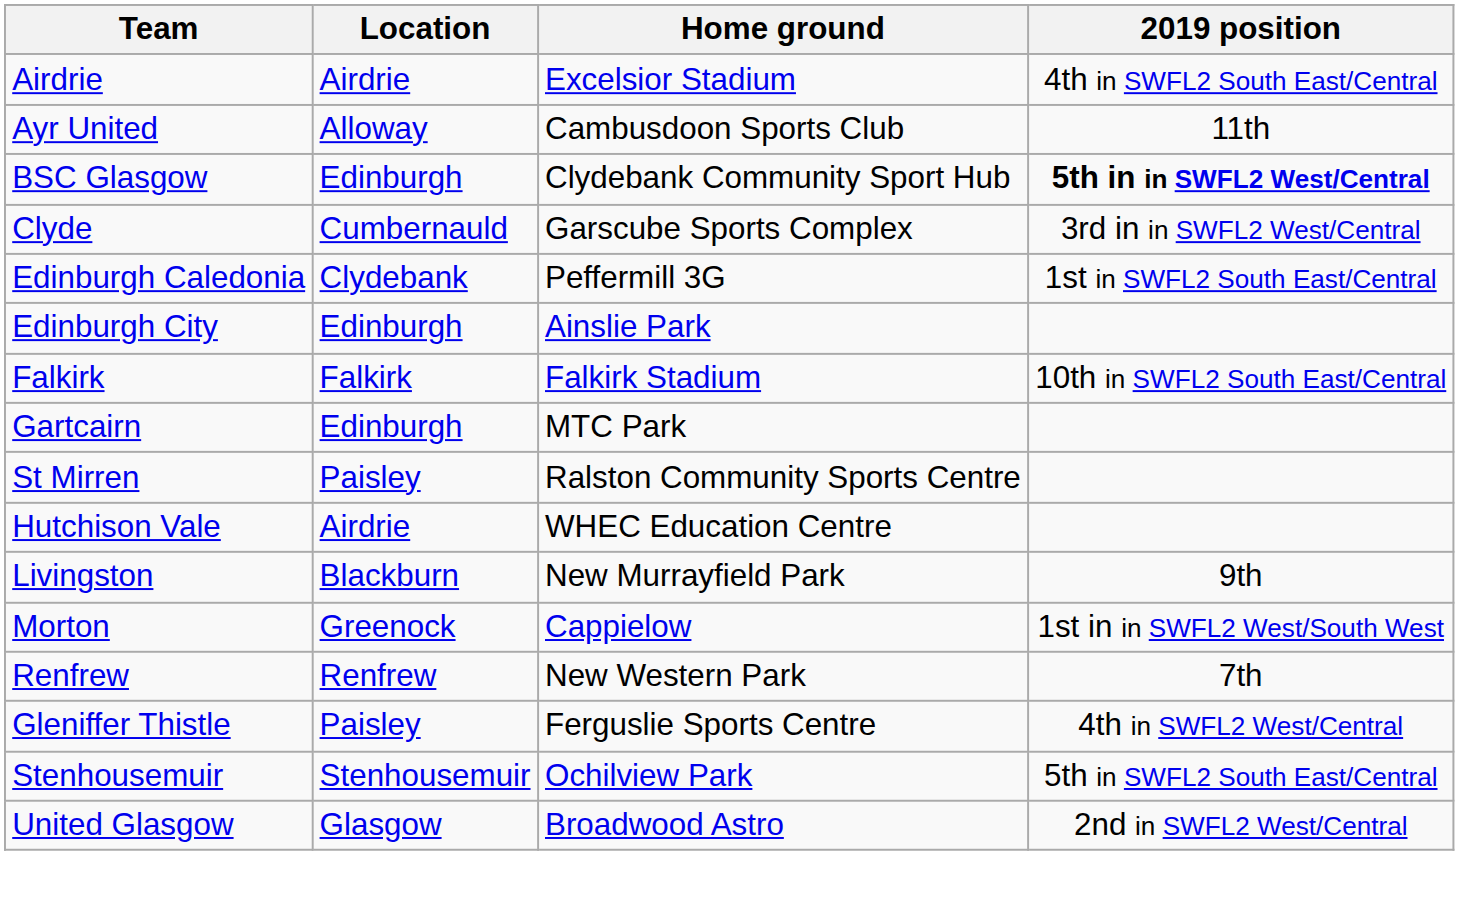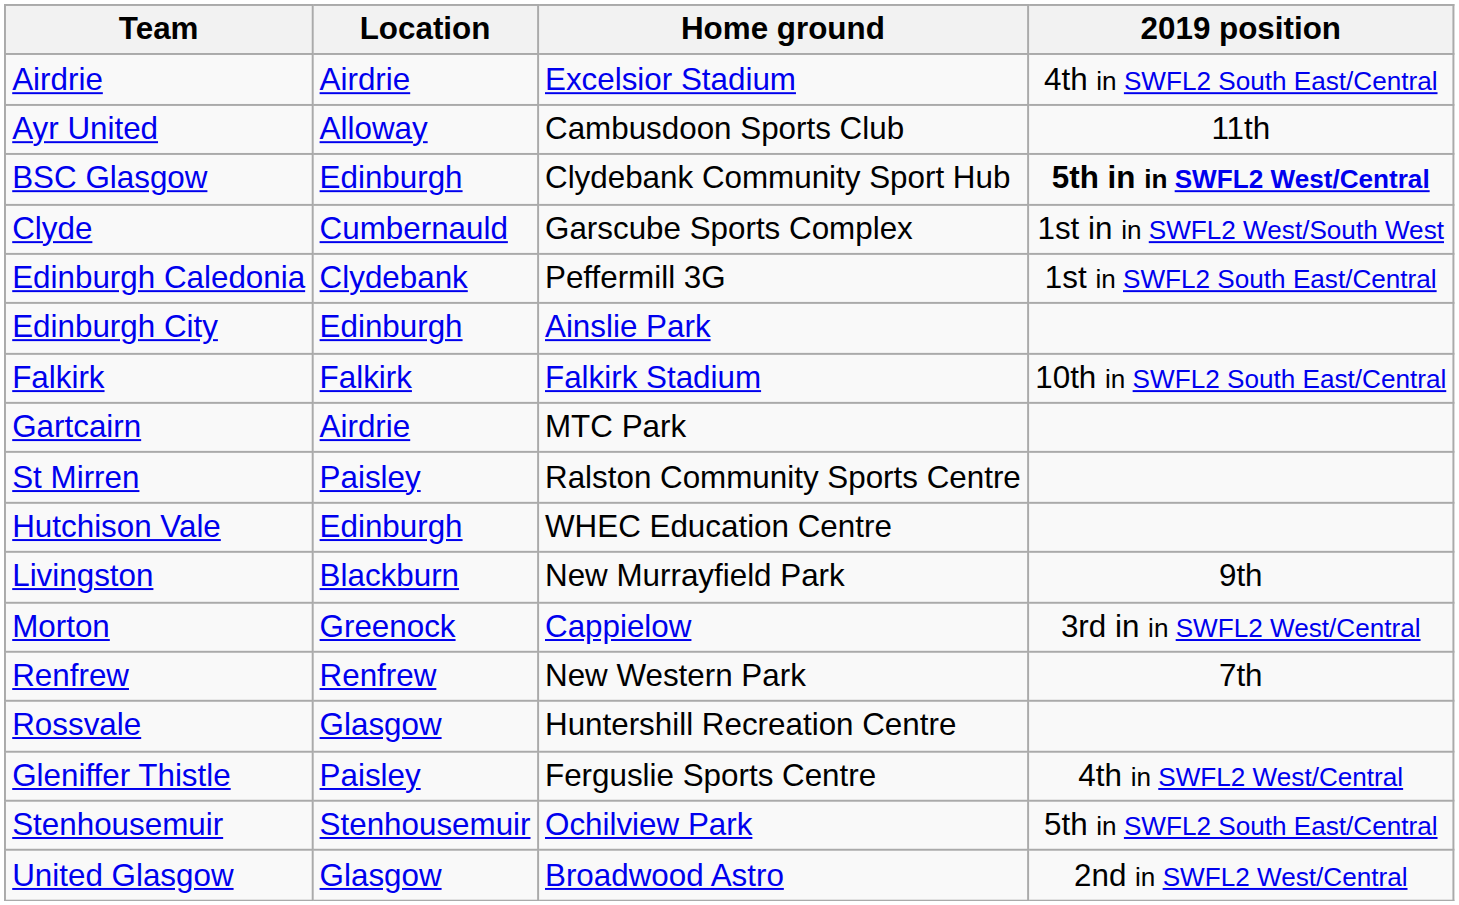Clyde | 2019 position: 3rd in in SWFL2 West/Central -> 1st in in SWFL2 West/South West
Gartcairn | Location: Edinburgh -> Airdrie
Hutchison Vale | Location: Airdrie -> Edinburgh
Morton | 2019 position: 1st in in SWFL2 West/South West -> 3rd in in SWFL2 West/Central
+ row: Rossvale | Glasgow | Huntershill Recreation Centre
